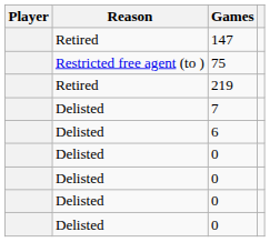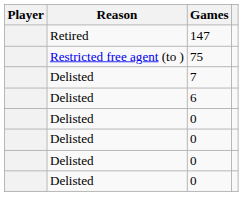- row: Retired | 219
